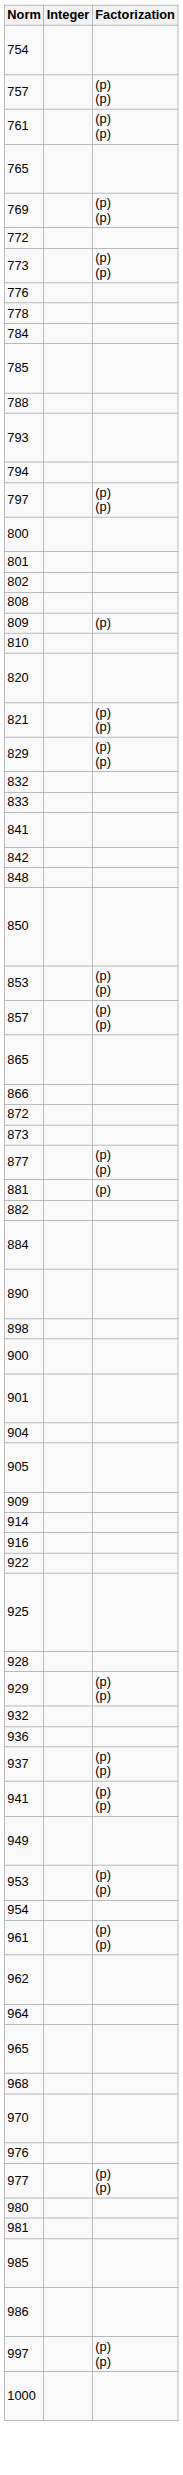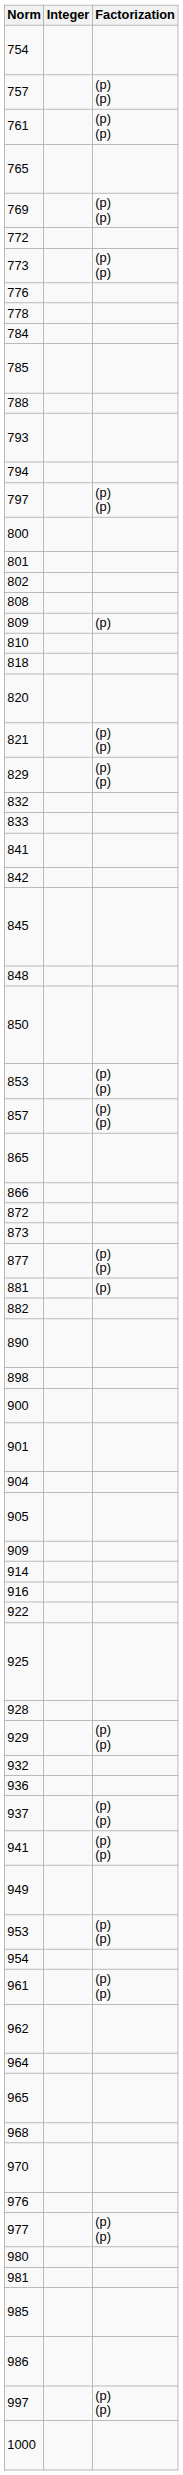+ row: 818
+ row: 845
- row: 884
